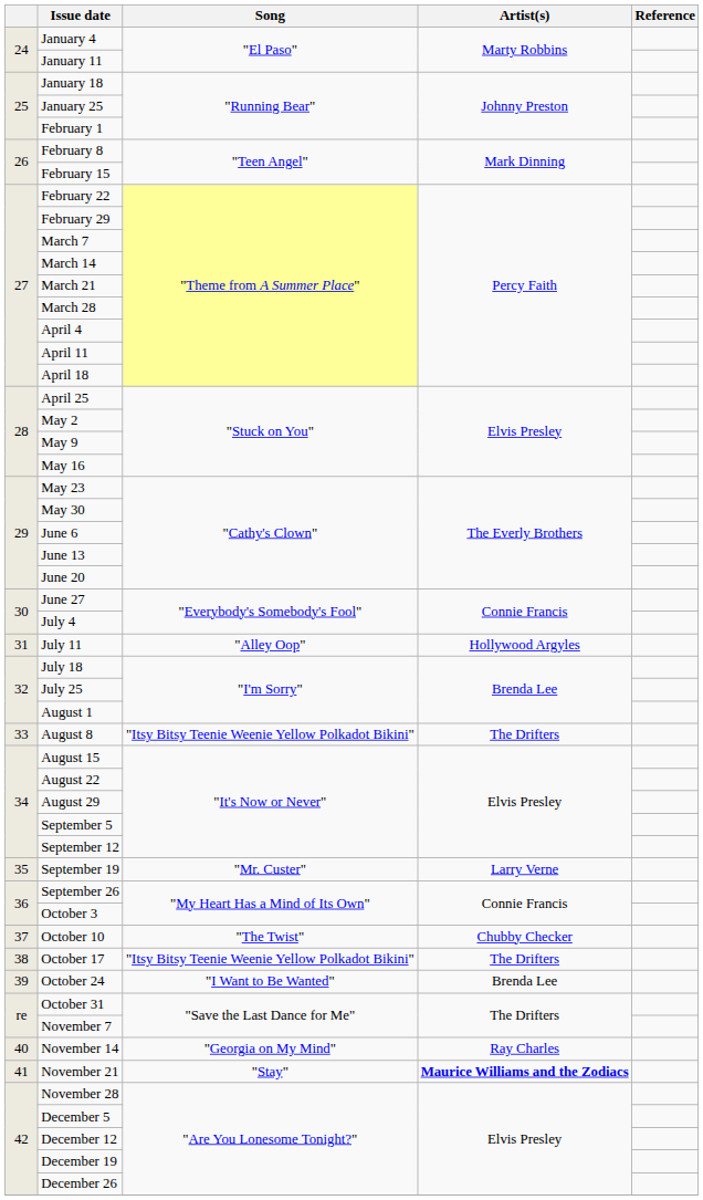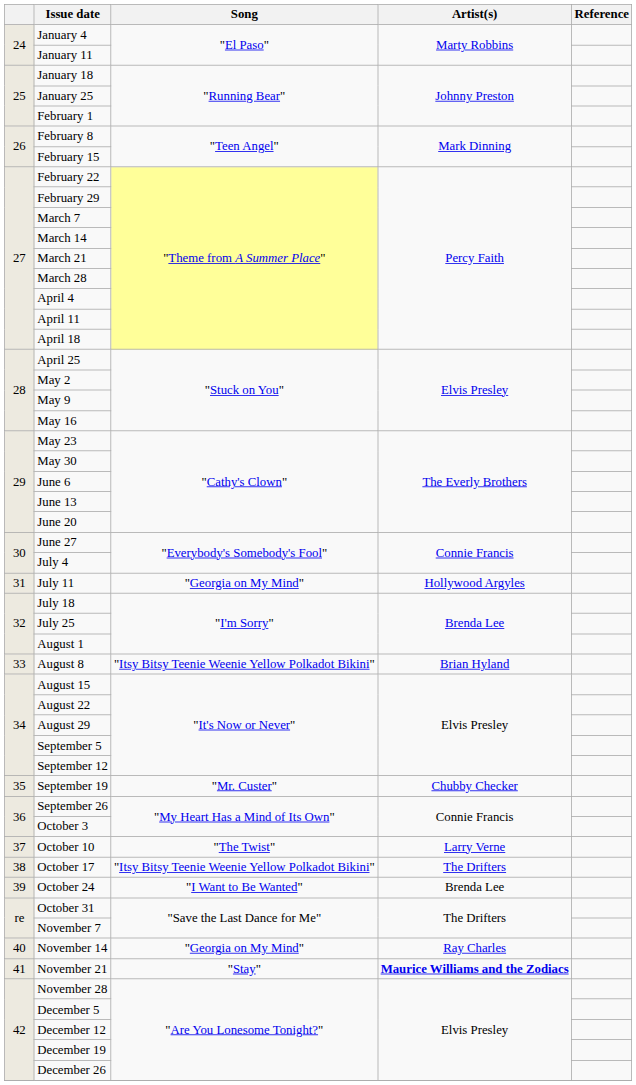July 11 | Song: "Alley Oop" -> "Georgia on My Mind"
August 8 | Artist(s): The Drifters -> Brian Hyland
September 19 | Artist(s): Larry Verne -> Chubby Checker
October 10 | Artist(s): Chubby Checker -> Larry Verne
